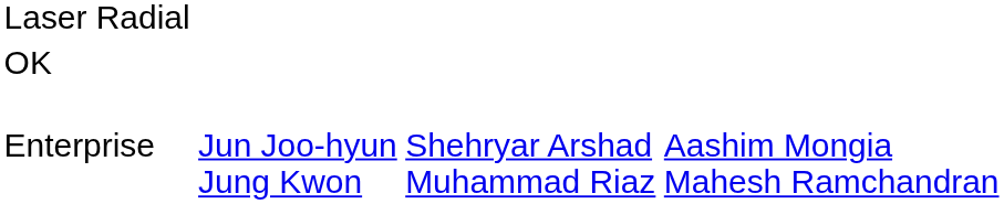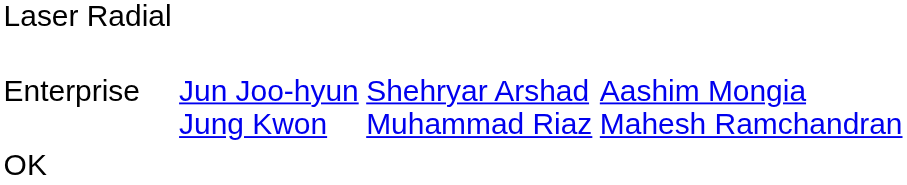rows swapped: OK <-> Enterprise
